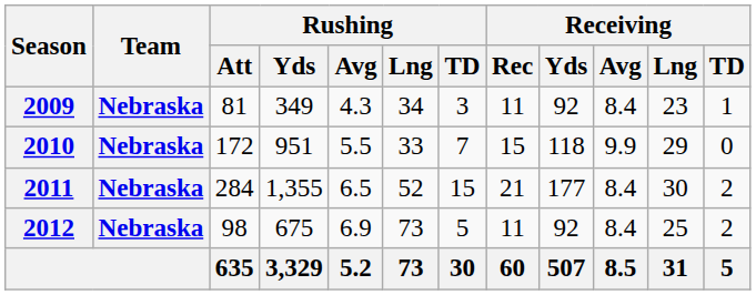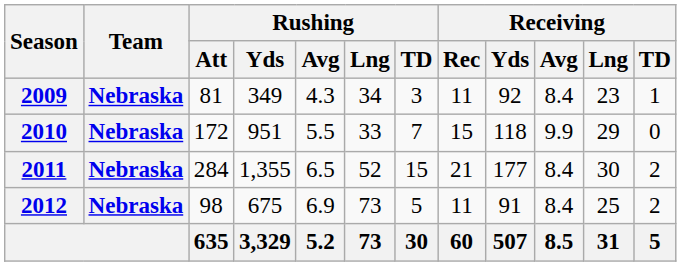2012 | Receiving / Yds: 92 -> 91
